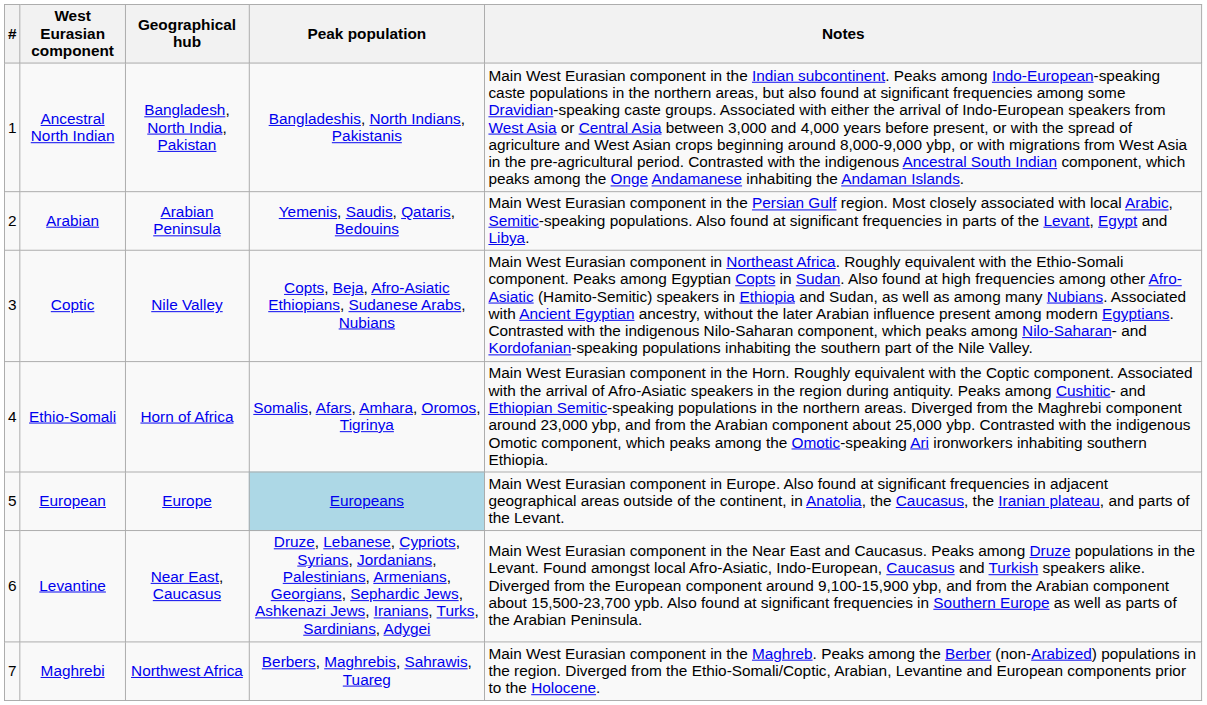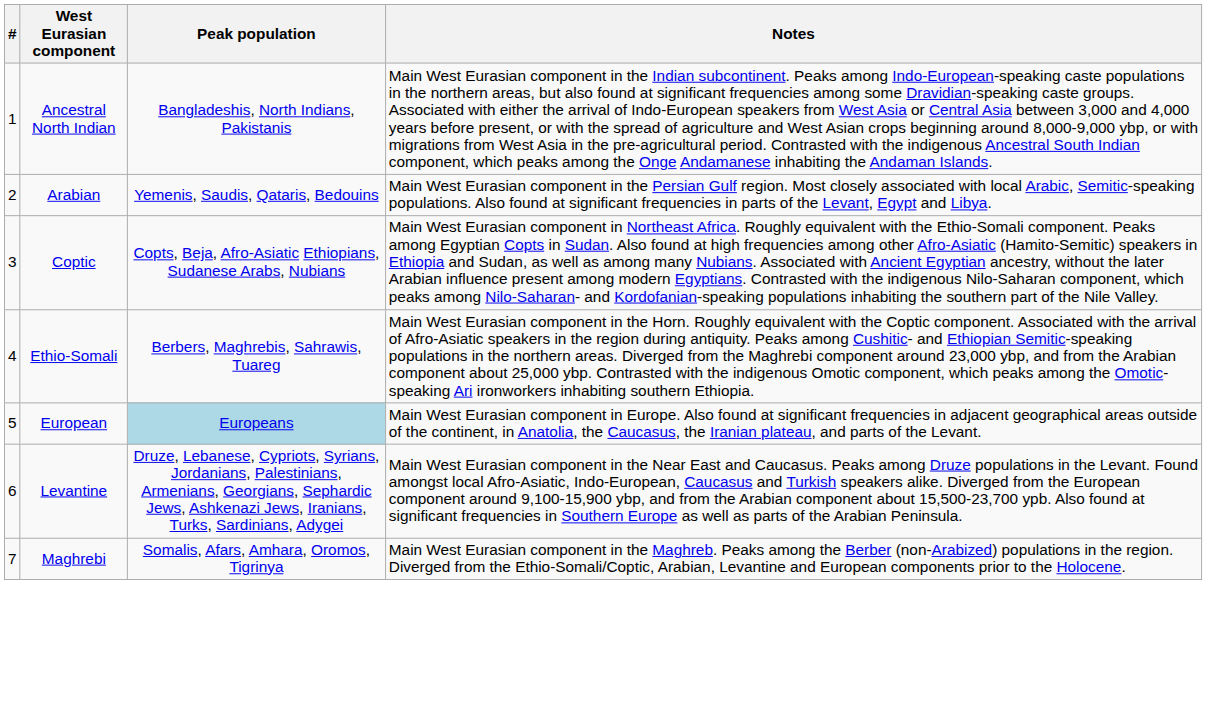- column: Geographical hub | Bangladesh, North India, Pakistan | Arabian Peninsula | Nile Valley | Horn of Africa | Europe | Near East, Caucasus | Northwest Africa
Ethio-Somali | Peak population: Somalis, Afars, Amhara, Oromos, Tigrinya -> Berbers, Maghrebis, Sahrawis, Tuareg
Maghrebi | Peak population: Berbers, Maghrebis, Sahrawis, Tuareg -> Somalis, Afars, Amhara, Oromos, Tigrinya
